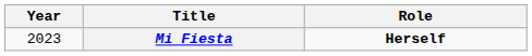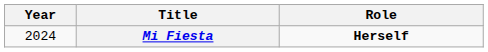Mi Fiesta | Year: 2023 -> 2024
